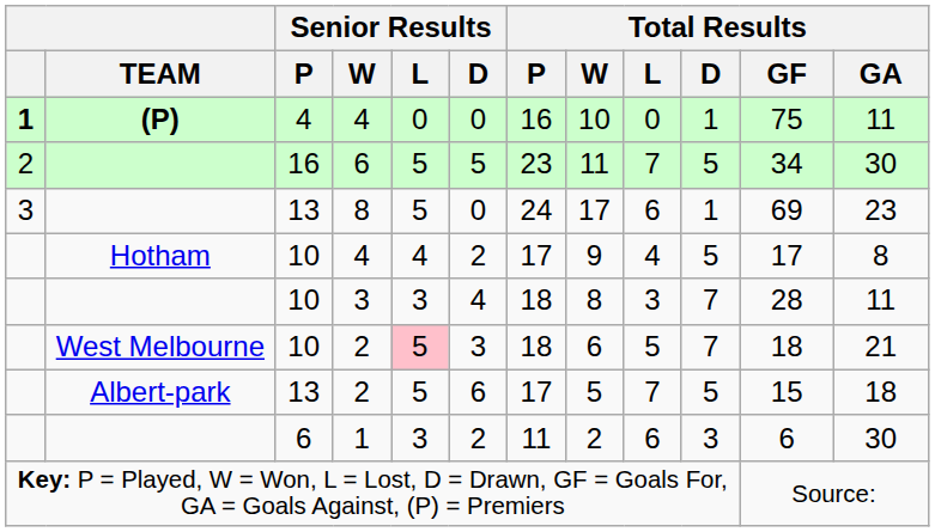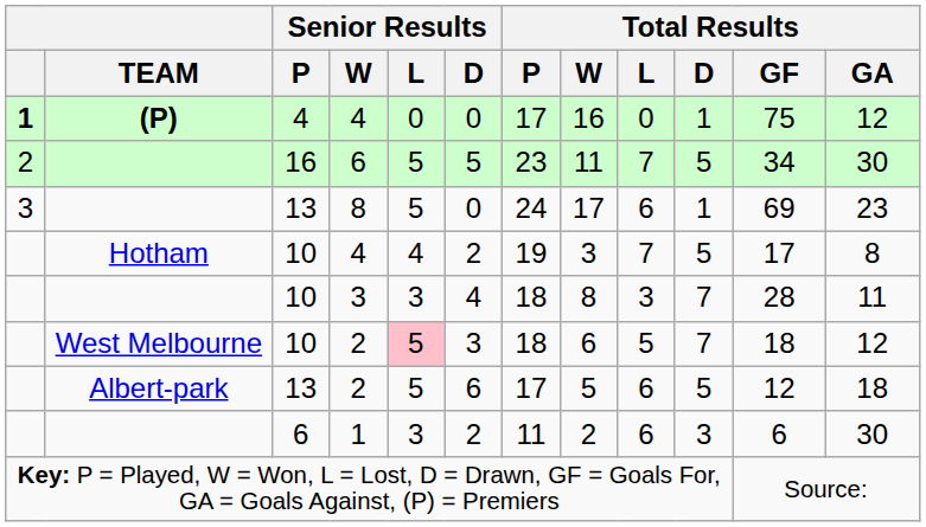(P) / 4 | Total Results / P: 16 -> 17
(P) / 4 | Total Results / W: 10 -> 16
(P) / 4 | Total Results / GA: 11 -> 12
Hotham / 4 | Total Results / P: 17 -> 19
Hotham / 4 | Total Results / W: 9 -> 3
Hotham / 4 | Total Results / L: 4 -> 7
West Melbourne / 2 | Total Results / GA: 21 -> 12
Albert-park / 2 | Total Results / L: 7 -> 6
Albert-park / 2 | Total Results / GF: 15 -> 12
